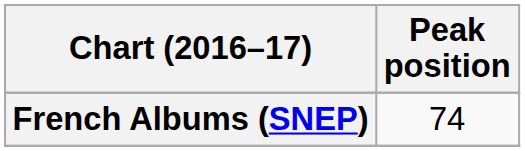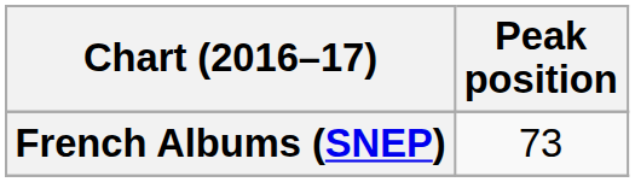French Albums (SNEP) | Peak position: 74 -> 73
